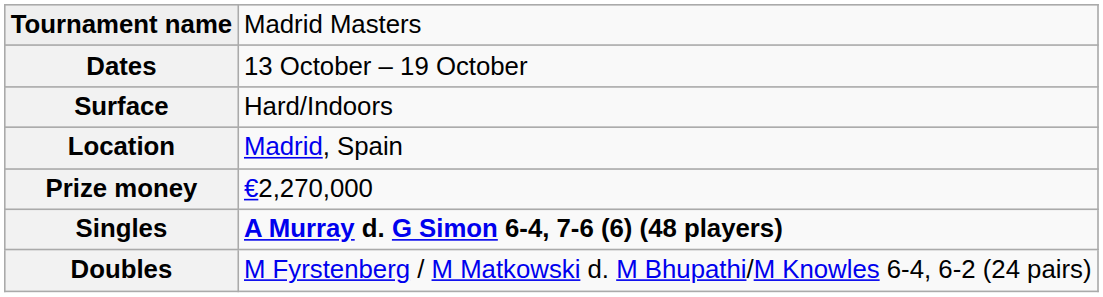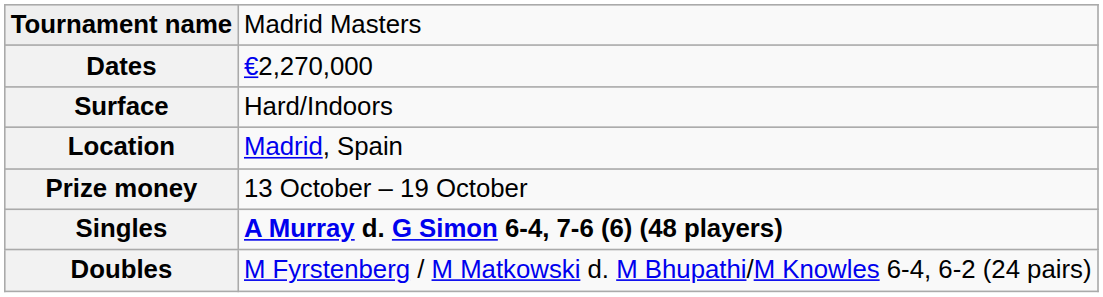Dates | column 2: 13 October – 19 October -> €2,270,000
Prize money | column 2: €2,270,000 -> 13 October – 19 October
